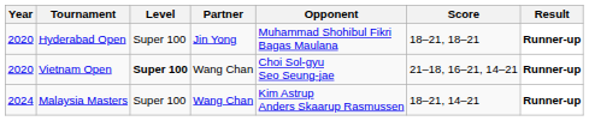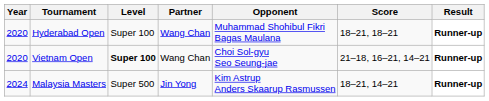Hyderabad Open | Partner: Jin Yong -> Wang Chan
Malaysia Masters | Level: Super 100 -> Super 500
Malaysia Masters | Partner: Wang Chan -> Jin Yong
